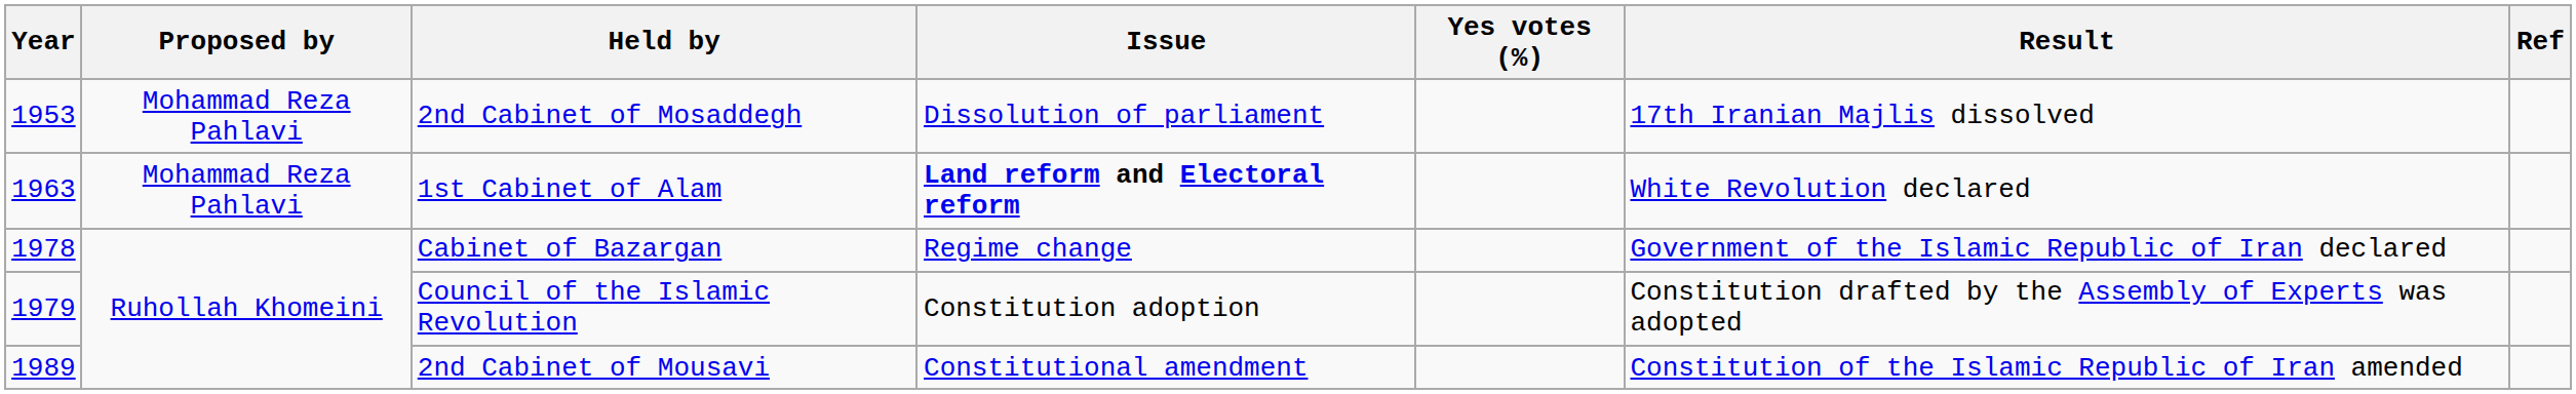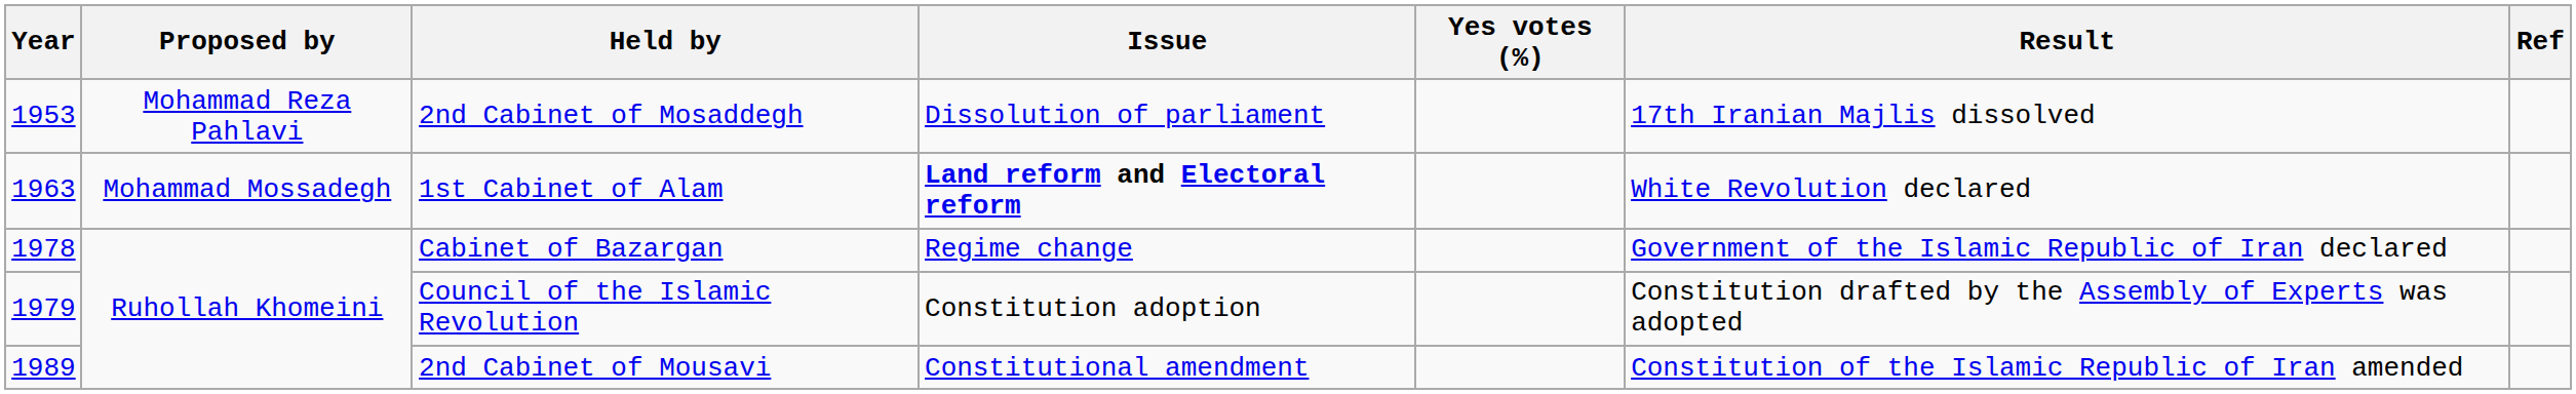1st Cabinet of Alam | Proposed by: Mohammad Reza Pahlavi -> Mohammad Mossadegh
